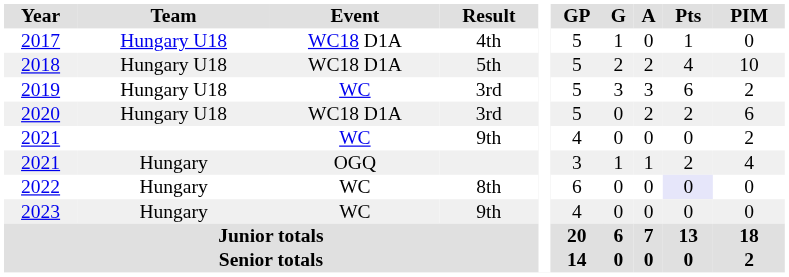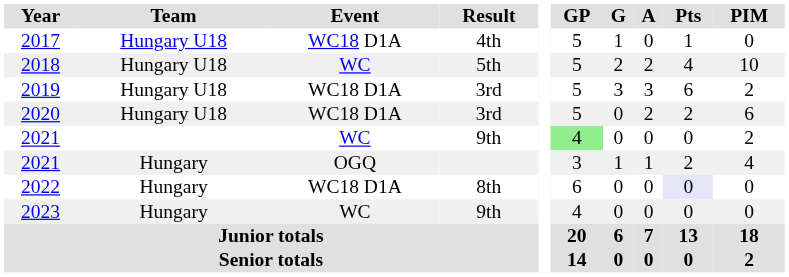2018 | Event: WC18 D1A -> WC
2019 | Event: WC -> WC18 D1A
2021 / 9th | GP: no background -> lightgreen background
2022 | Event: WC -> WC18 D1A
